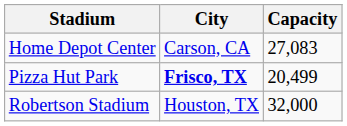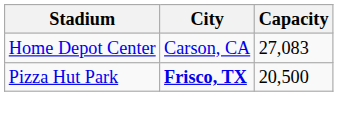Pizza Hut Park | Capacity: 20,499 -> 20,500
- row: Robertson Stadium | Houston, TX | 32,000
